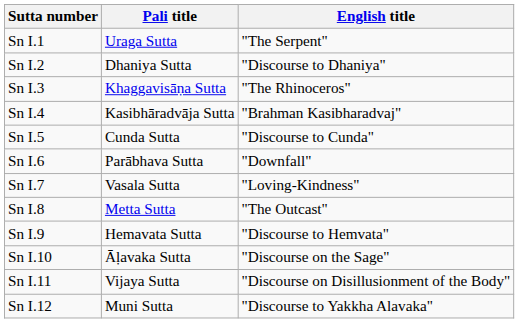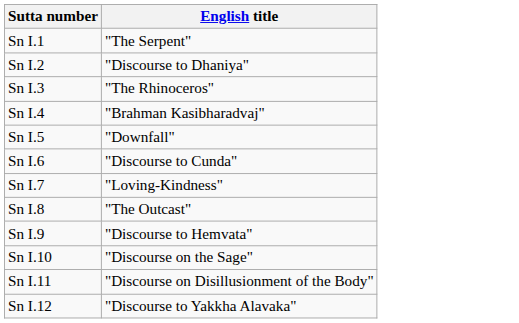- column: Pali title | Uraga Sutta | Dhaniya Sutta | Khaggavisāṇa Sutta | Kasibhāradvāja Sutta | Cunda Sutta | Parābhava Sutta | Vasala Sutta | Metta Sutta | Hemavata Sutta | Āḷavaka Sutta | Vijaya Sutta | Muni Sutta
Sn I.5 | English title: "Discourse to Cunda" -> "Downfall"
Sn I.6 | English title: "Downfall" -> "Discourse to Cunda"
